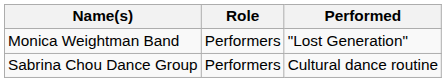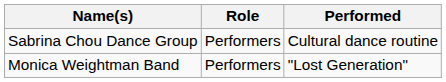rows swapped: Monica Weightman Band <-> Sabrina Chou Dance Group
